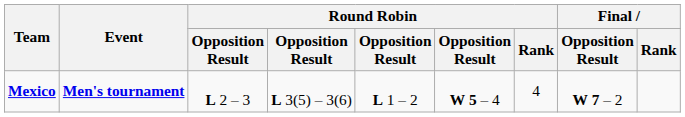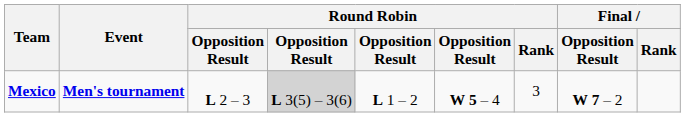Mexico | column 4: no background -> lightgrey background
Mexico | Round Robin / Rank: 4 -> 3
